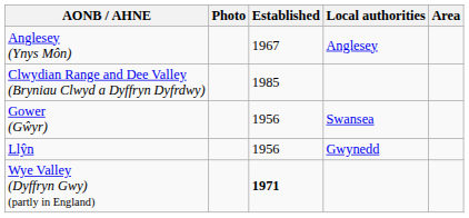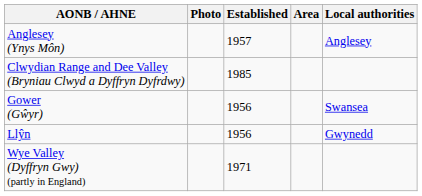columns swapped: Area <-> Local authorities
Anglesey (Ynys Môn) | Established: 1967 -> 1957
Wye Valley (Dyffryn Gwy) (partly in England) | Established: bold -> normal
